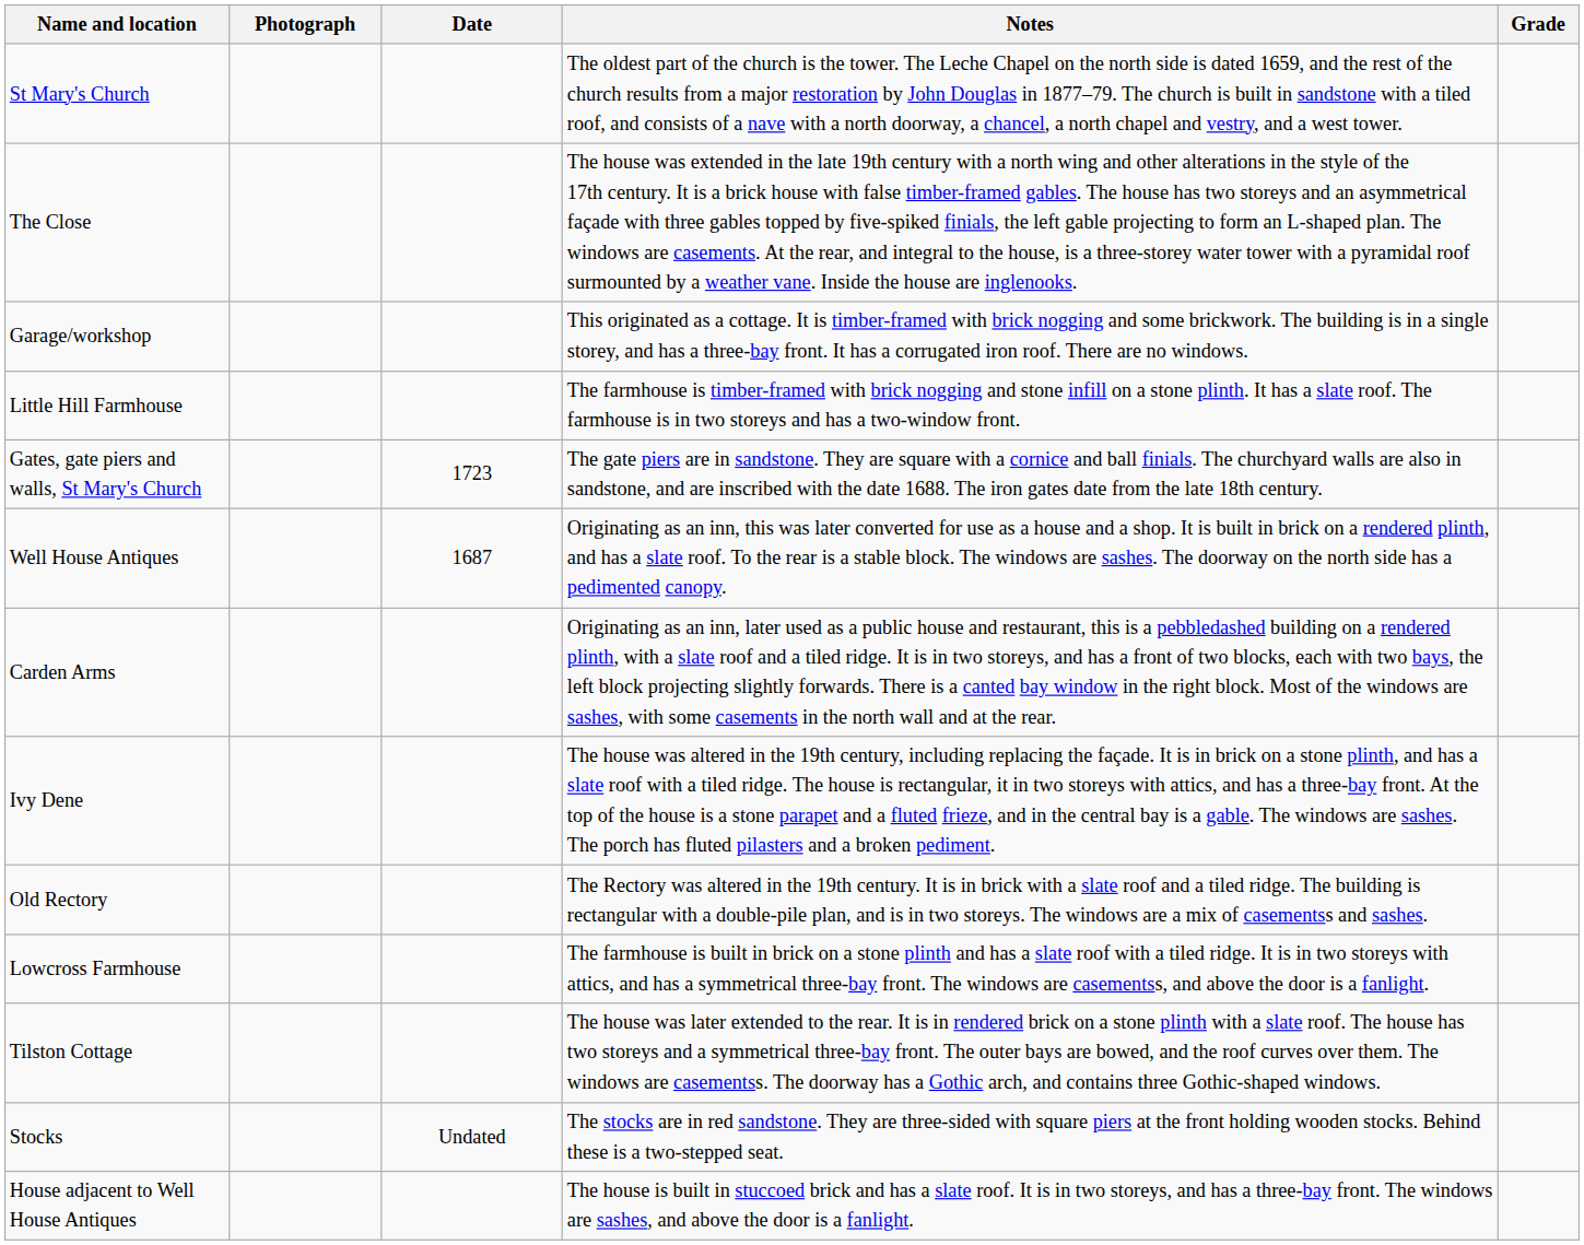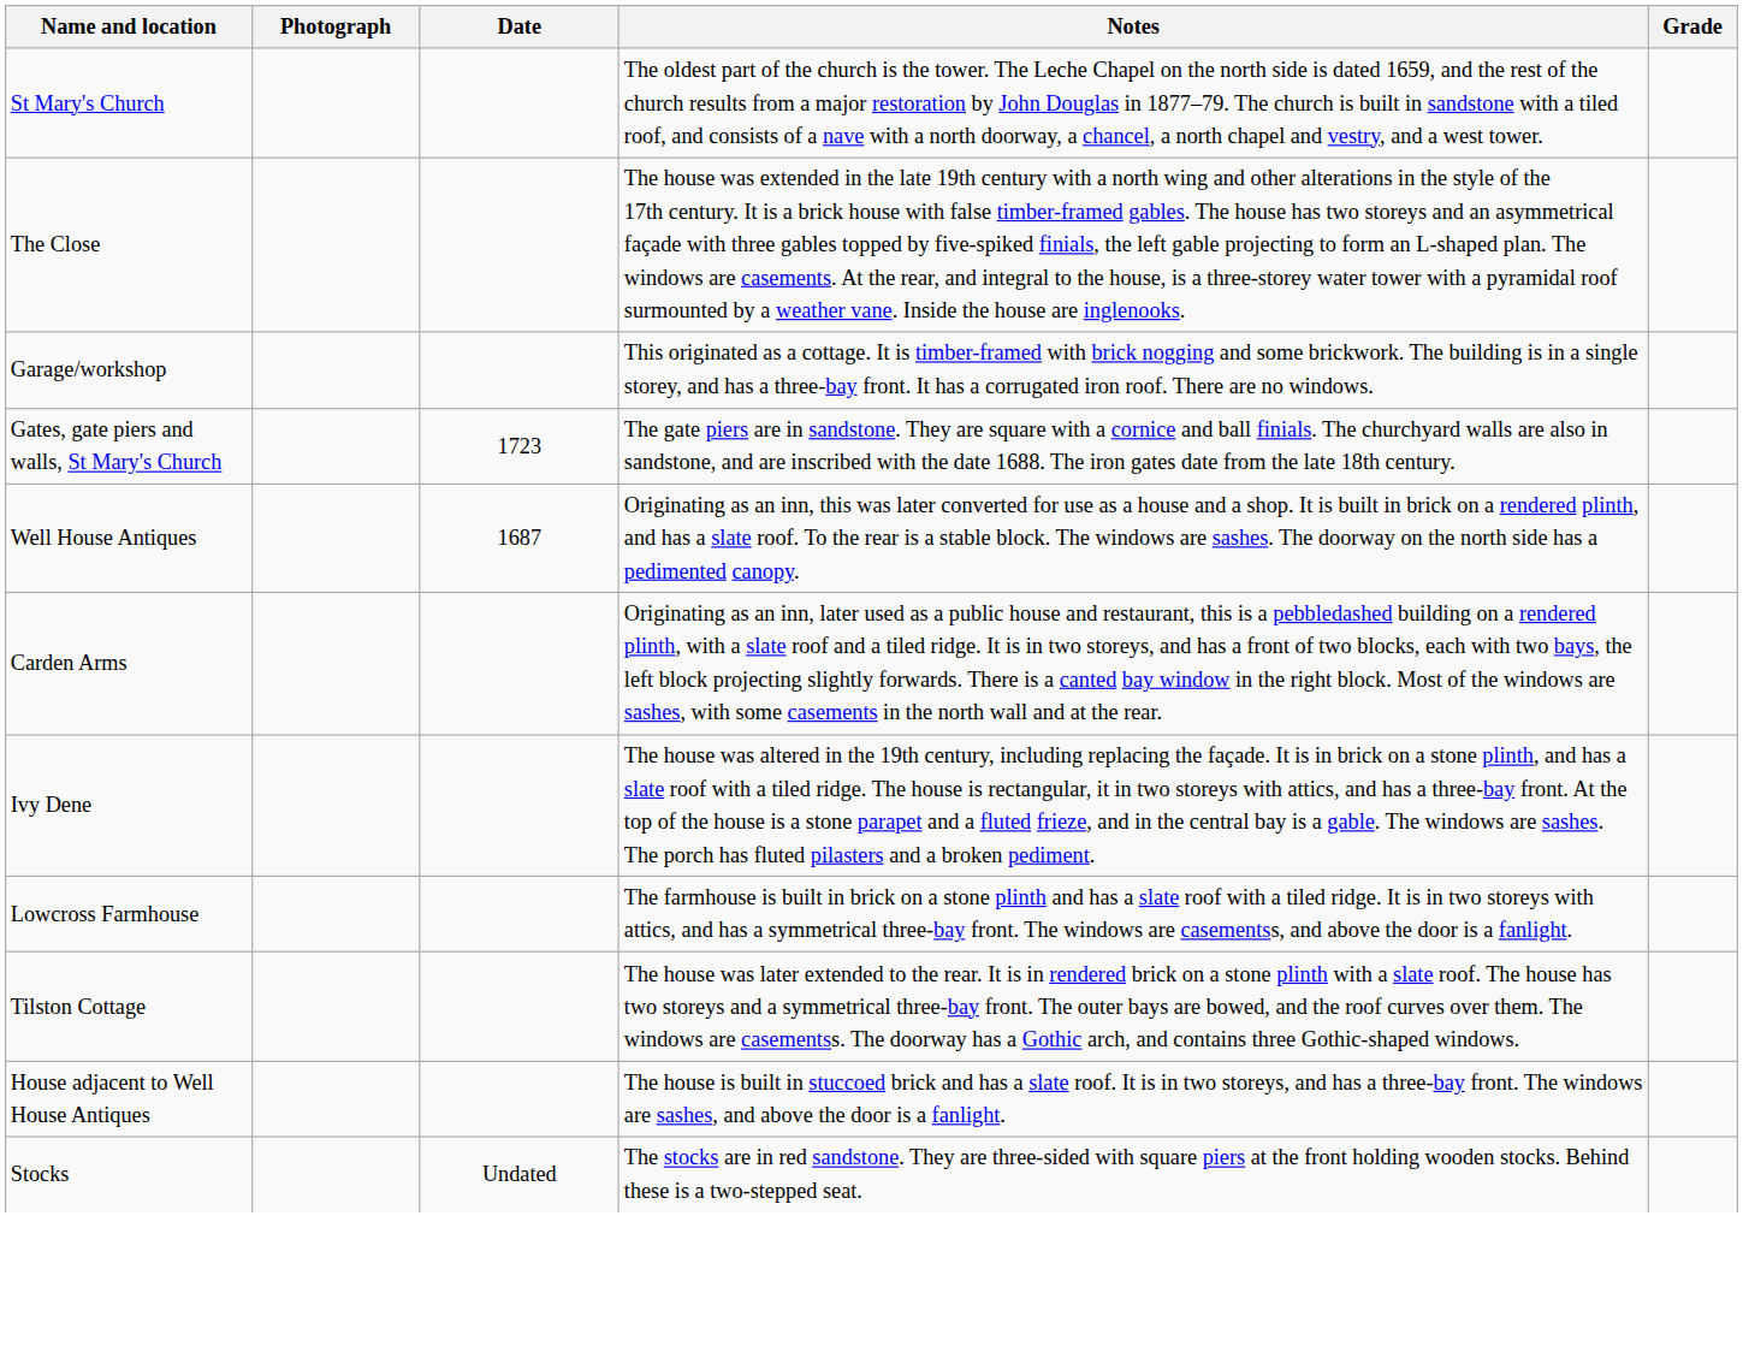- row: Little Hill Farmhouse | The farmhouse is timber-framed with brick nogging and stone infill on a stone plinth. It has a slate roof. The farmhouse is in two storeys and has a two-window front.
- row: Old Rectory | The Rectory was altered in the 19th century. It is in brick with a slate roof and a tiled ridge. The building is rectangular with a double-pile plan, and is in two storeys. The windows are a mix of casementss and sashes.
rows swapped: House adjacent to Well House Antiques <-> Stocks
